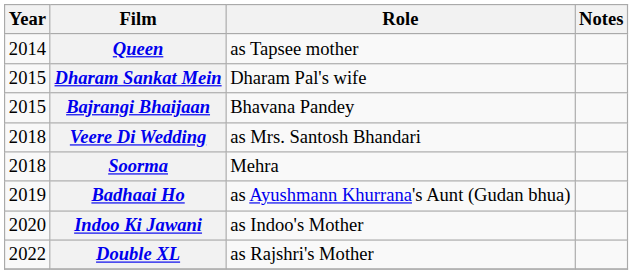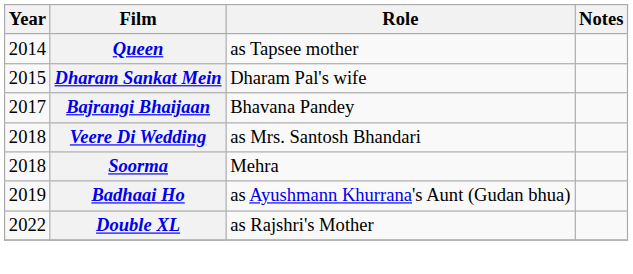Bajrangi Bhaijaan | Year: 2015 -> 2017
- row: 2020 | Indoo Ki Jawani | as Indoo's Mother
